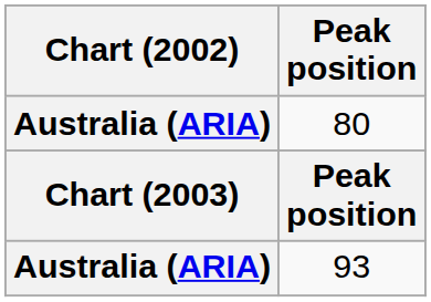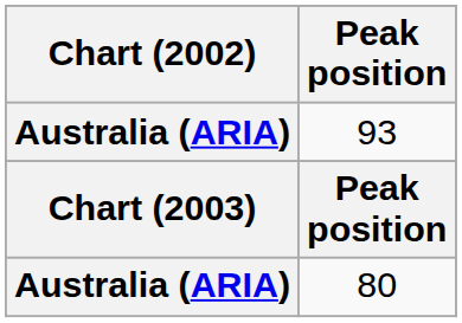rows swapped: 80 <-> 93
